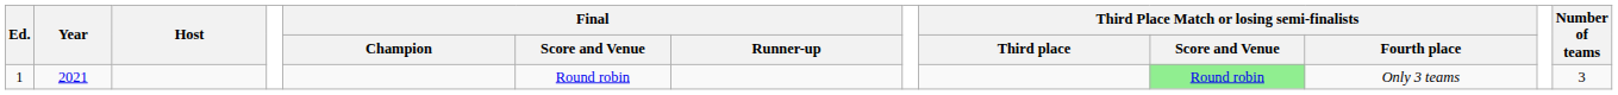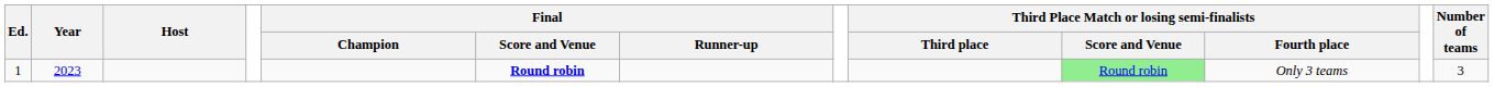1 | Year: 2021 -> 2023
1 | Final / Score and Venue: normal -> bold
